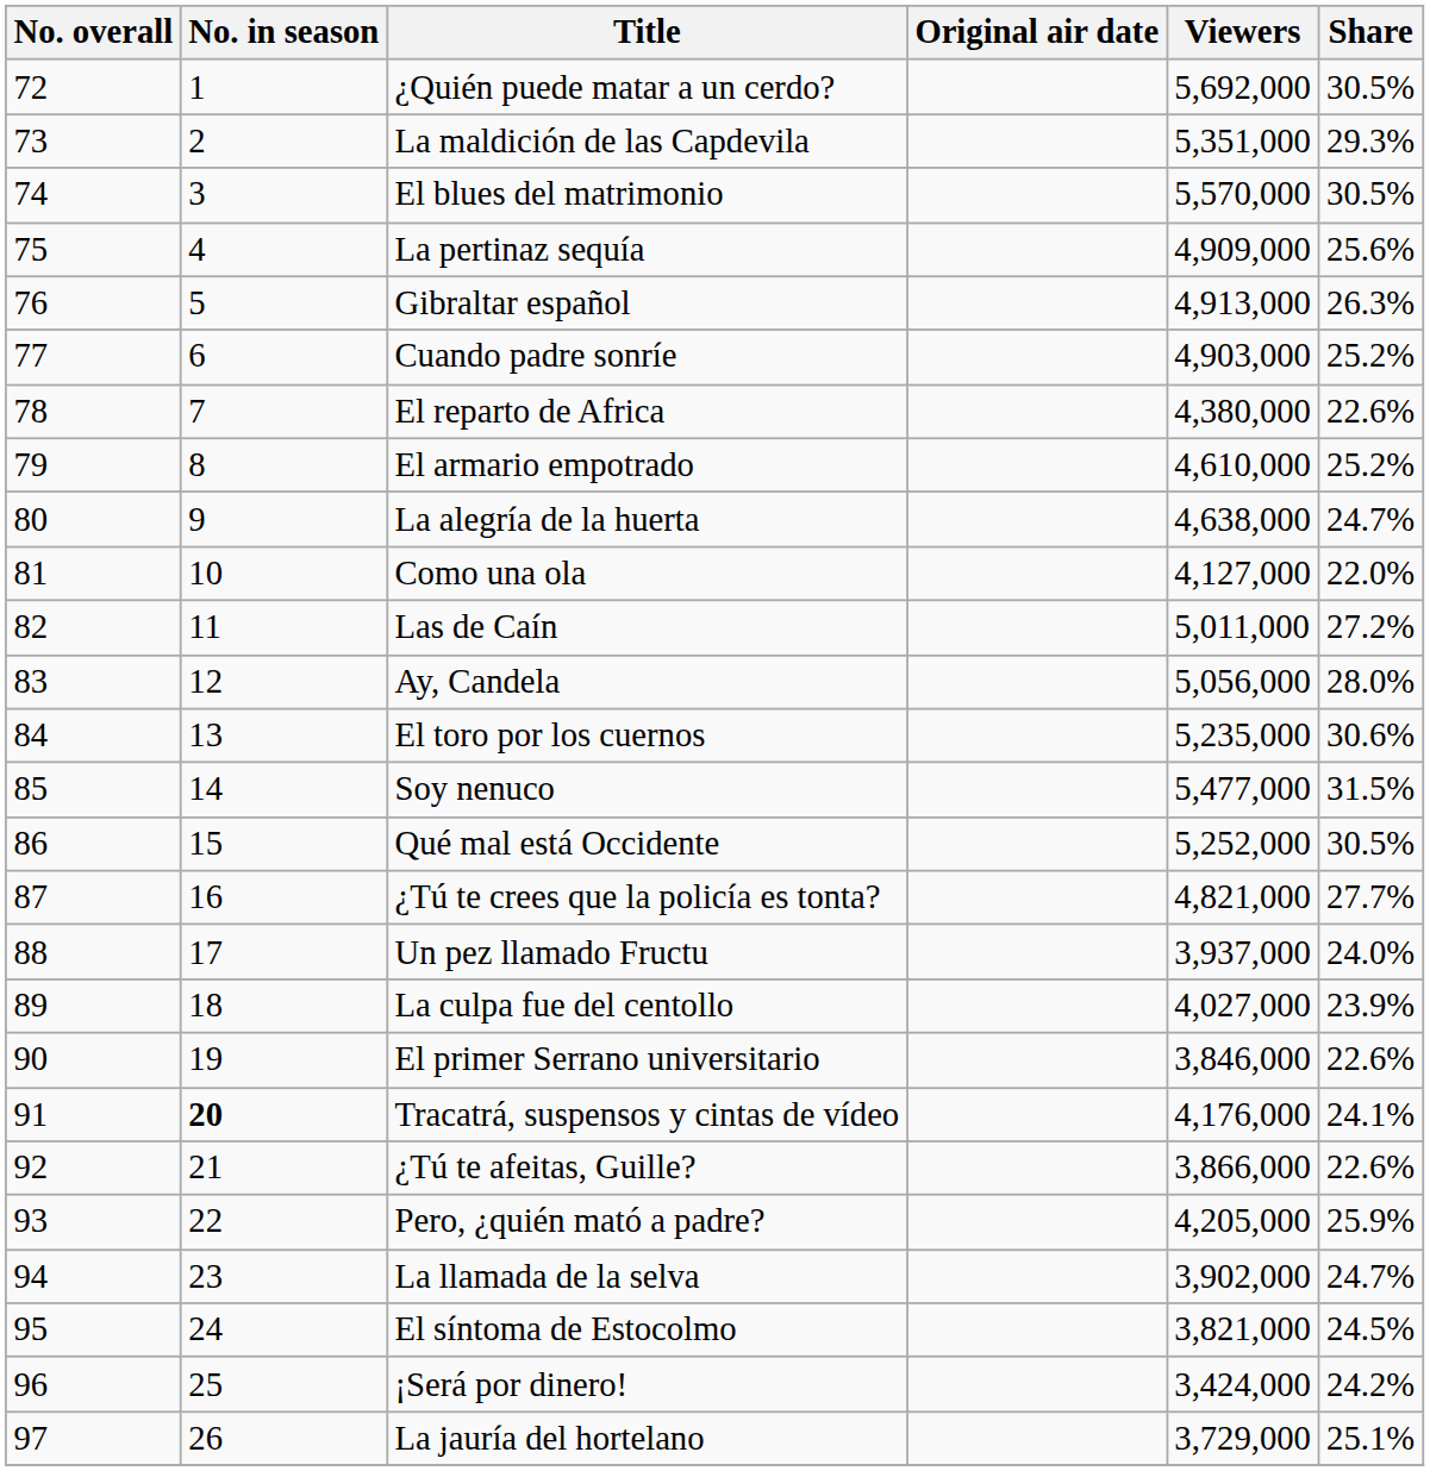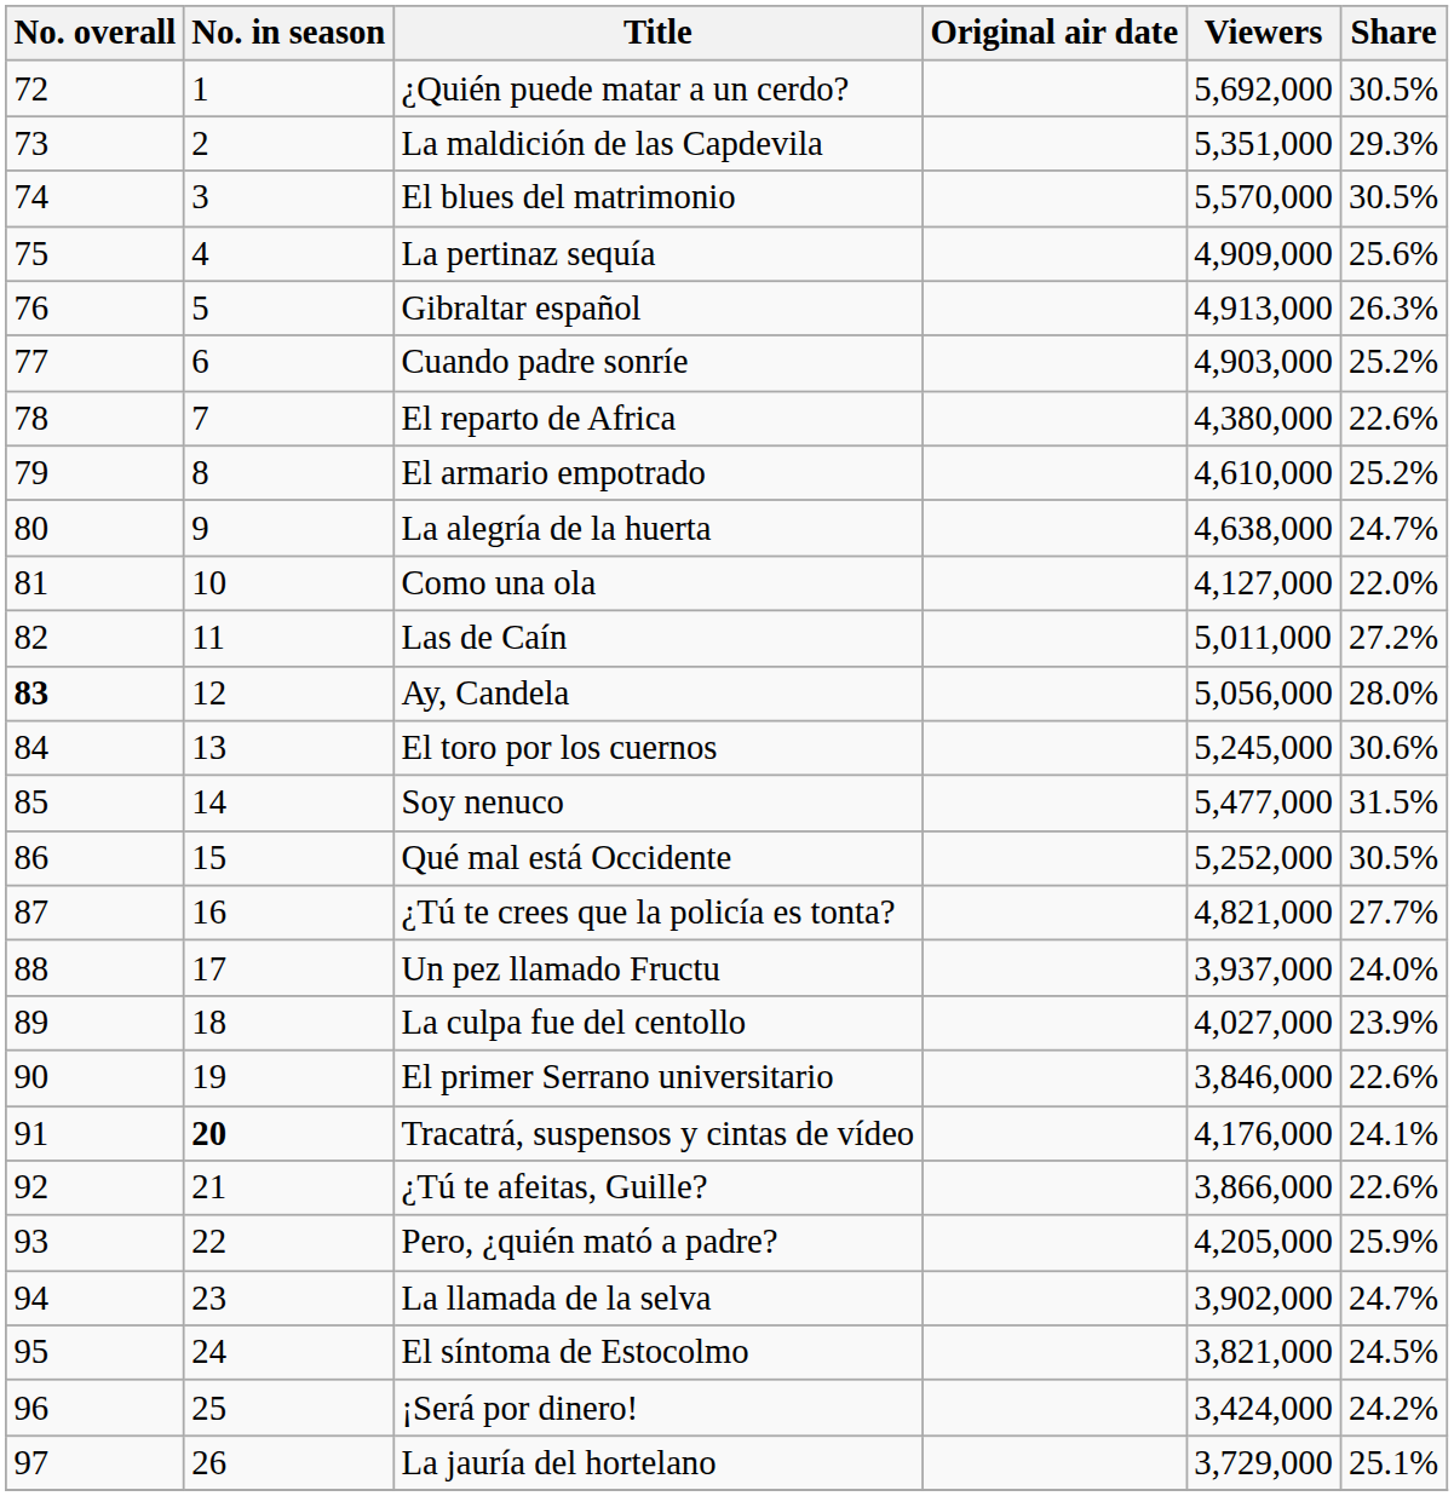Ay, Candela | No. overall: normal -> bold
El toro por los cuernos | Viewers: 5,235,000 -> 5,245,000
